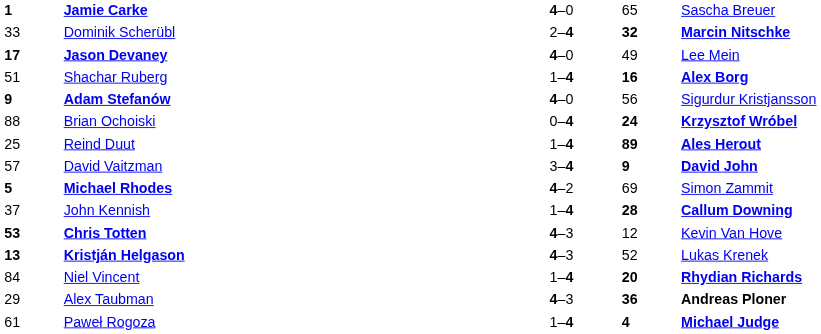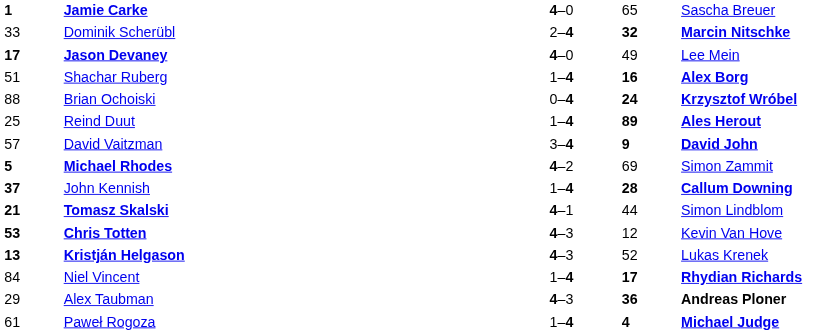- row: 9 | Adam Stefanów | 4–0 | 56 | Sigurdur Kristjansson
John Kennish | column 1: normal -> bold
+ row: 21 | Tomasz Skalski | 4–1 | 44 | Simon Lindblom
Niel Vincent | column 4: 20 -> 17
